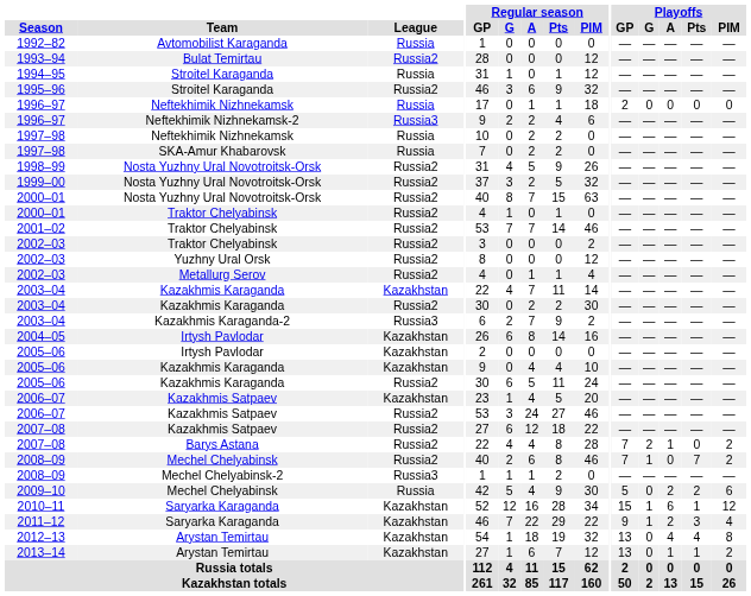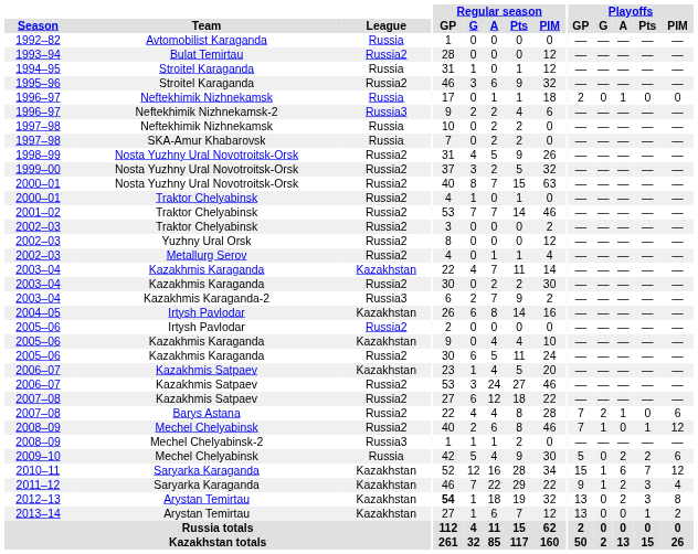1996–97 / Neftekhimik Nizhnekamsk | Playoffs / A: 0 -> 1
2005–06 / Irtysh Pavlodar | League: Kazakhstan -> Russia2
2007–08 / Barys Astana | Playoffs / PIM: 2 -> 6
2008–09 / Mechel Chelyabinsk | Playoffs / Pts: 7 -> 1
2008–09 / Mechel Chelyabinsk | Playoffs / PIM: 2 -> 12
2010–11 | Playoffs / Pts: 1 -> 7
2012–13 | Regular season / GP: normal -> bold
2012–13 | Playoffs / A: 4 -> 2
2012–13 | Playoffs / Pts: 4 -> 3
2013–14 | Playoffs / A: 1 -> 0
